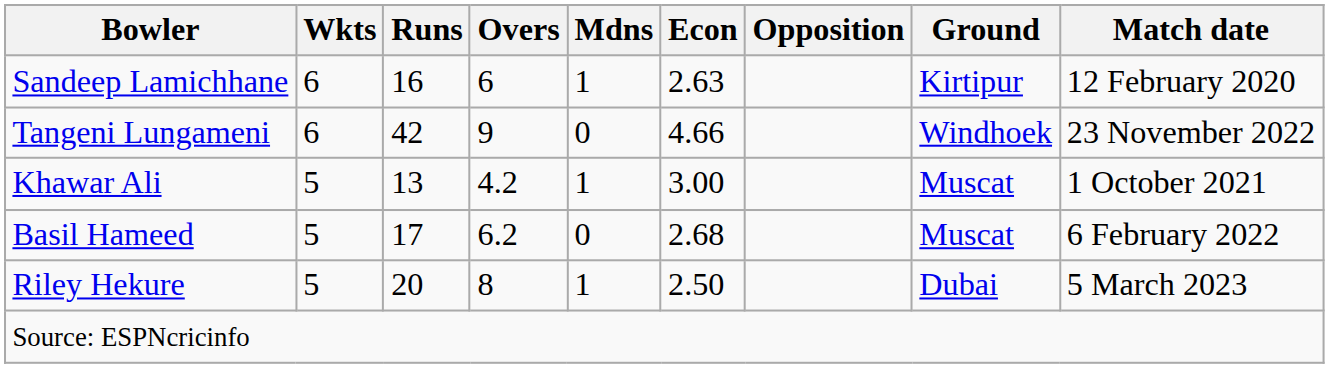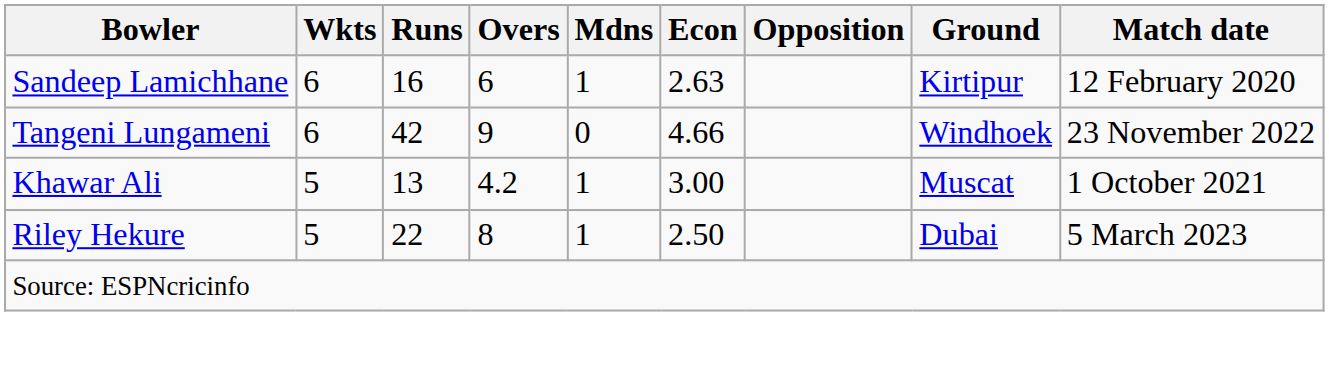- row: Basil Hameed | 5 | 17 | 6.2 | 0 | 2.68 | Muscat | 6 February 2022
Riley Hekure | Runs: 20 -> 22
